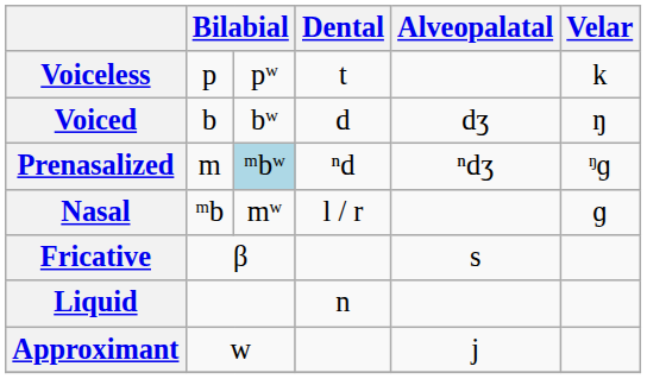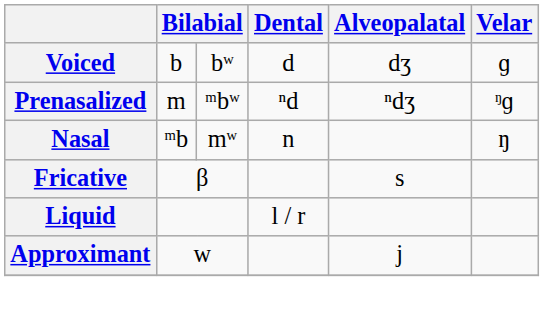- row: Voiceless | p | pʷ | t | k
Voiced | Velar: ŋ -> ɡ
Prenasalized | column 3: lightblue background -> no background
Nasal | Dental: l / r -> n
Nasal | Velar: ɡ -> ŋ
Liquid | Dental: n -> l / r
